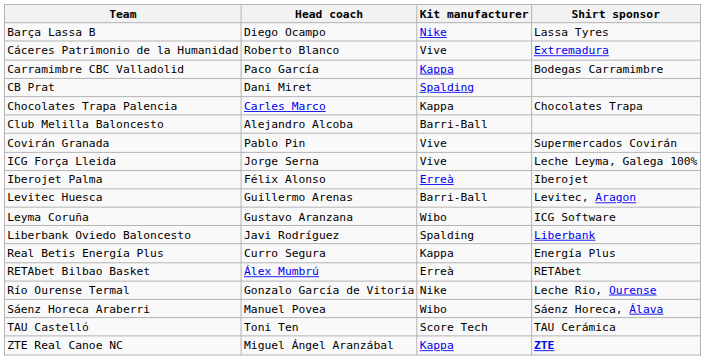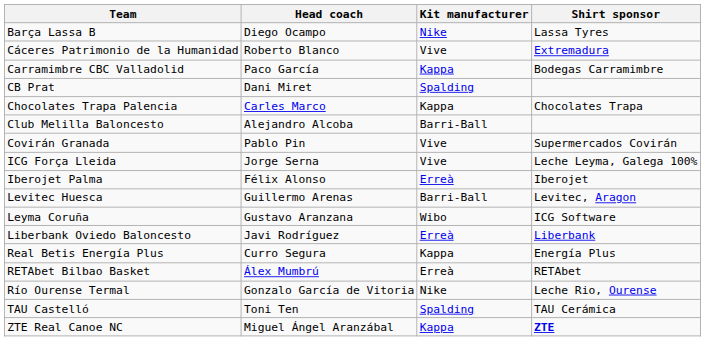Liberbank Oviedo Baloncesto | Kit manufacturer: Spalding -> Erreà
- row: Sáenz Horeca Araberri | Manuel Povea | Wibo | Sáenz Horeca, Álava
TAU Castelló | Kit manufacturer: Score Tech -> Spalding
